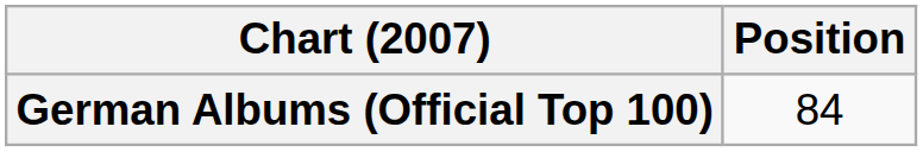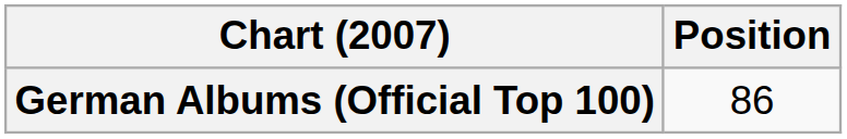German Albums (Official Top 100) | Position: 84 -> 86
